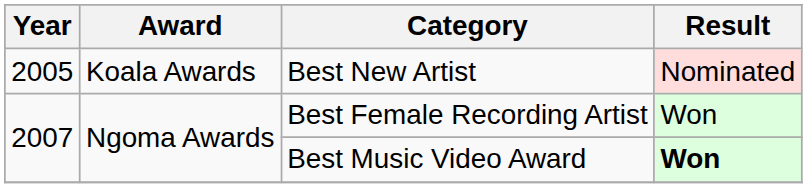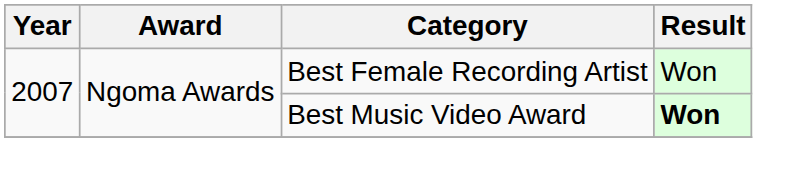- row: 2005 | Koala Awards | Best New Artist | Nominated
